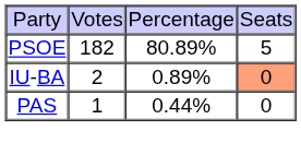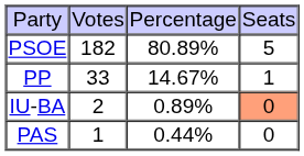+ row: PP | 33 | 14.67% | 1
